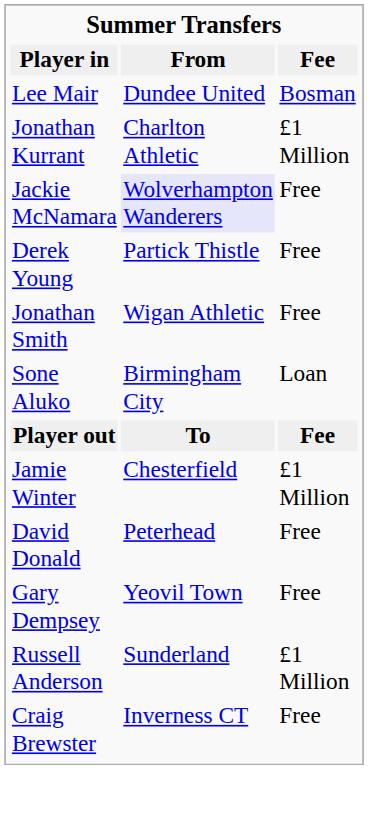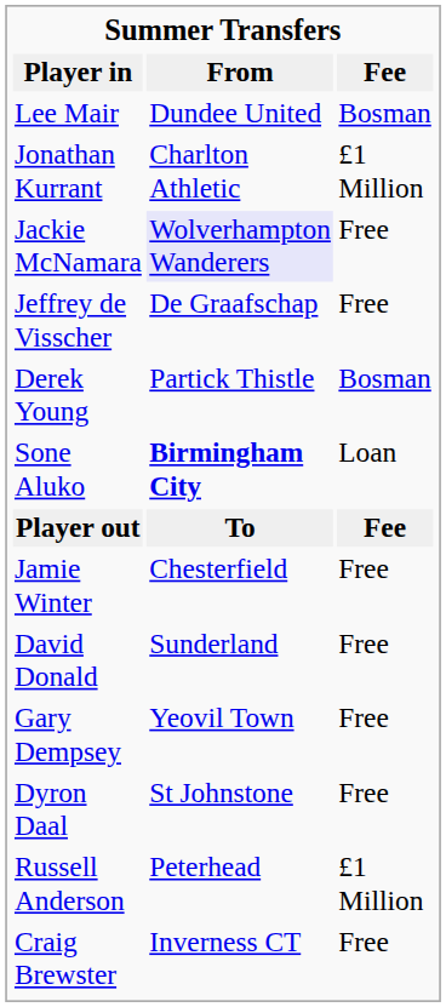+ row: Jeffrey de Visscher | De Graafschap | Free
Derek Young | Fee: Free -> Bosman
- row: Jonathan Smith | Wigan Athletic | Free
Sone Aluko | From: normal -> bold
Jamie Winter | Fee: £1 Million -> Free
David Donald | From: Peterhead -> Sunderland
+ row: Dyron Daal | St Johnstone | Free
Russell Anderson | From: Sunderland -> Peterhead
